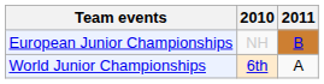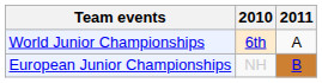rows swapped: European Junior Championships <-> World Junior Championships
